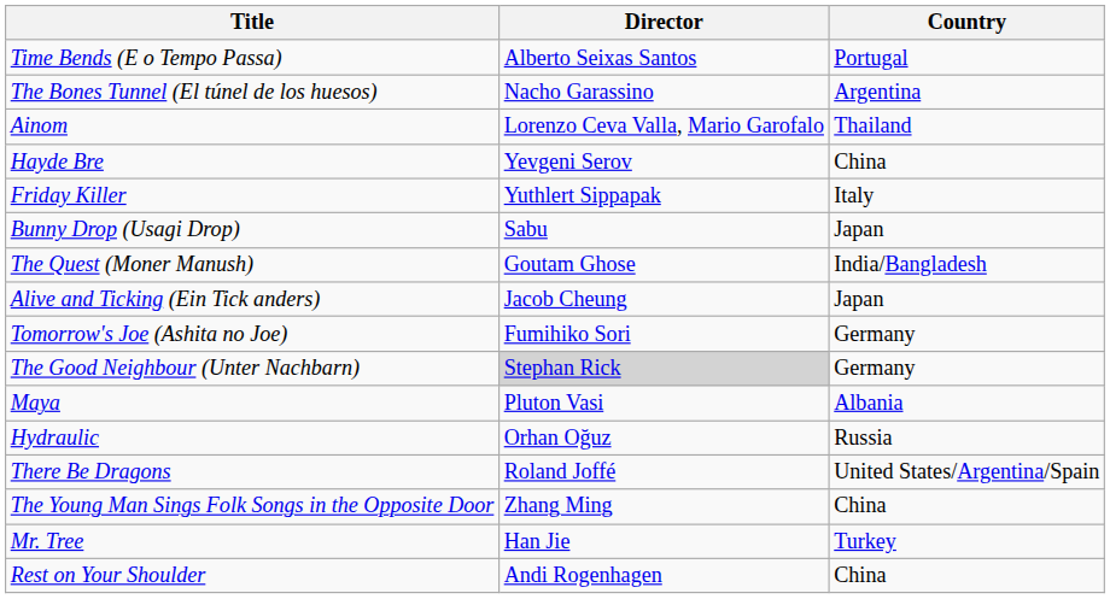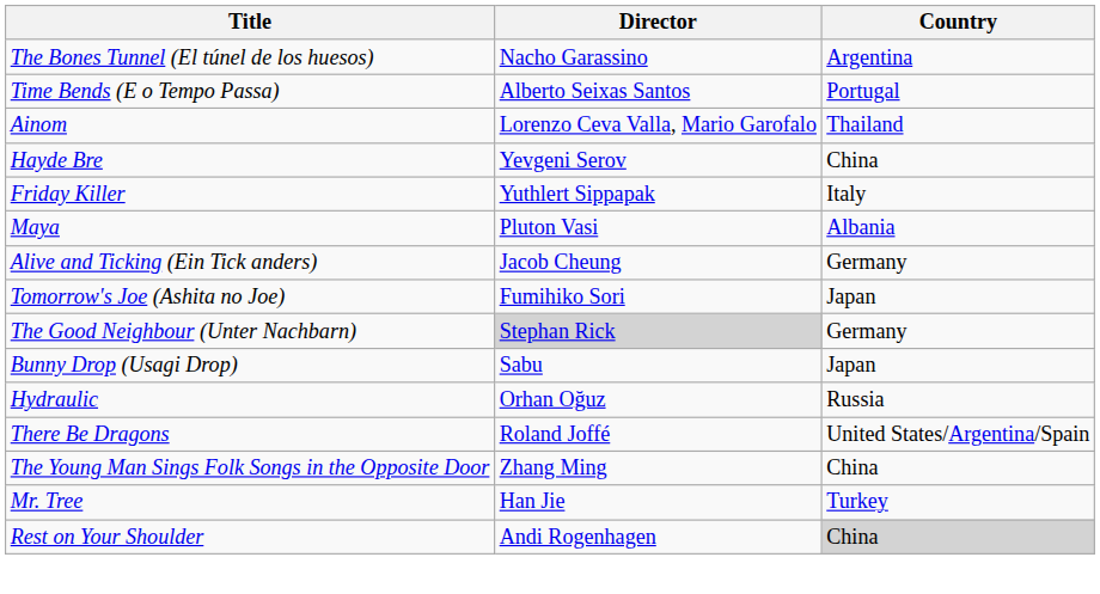rows swapped: The Bones Tunnel (El túnel de los huesos) <-> Time Bends (E o Tempo Passa)
rows swapped: Bunny Drop (Usagi Drop) <-> Maya
- row: The Quest (Moner Manush) | Goutam Ghose | India/Bangladesh
Alive and Ticking (Ein Tick anders) | Country: Japan -> Germany
Tomorrow's Joe (Ashita no Joe) | Country: Germany -> Japan
Rest on Your Shoulder | Country: no background -> lightgrey background
